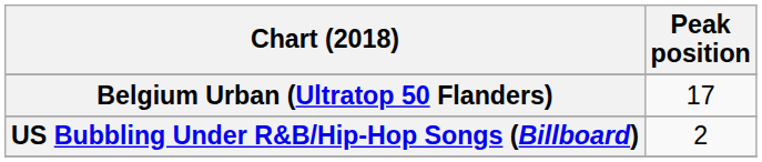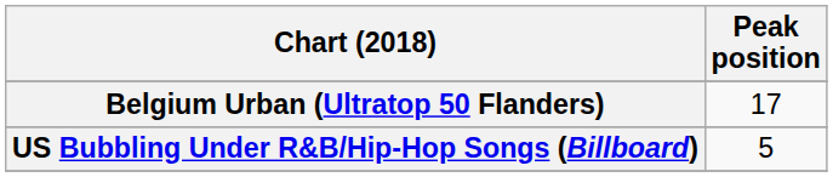US Bubbling Under R&B/Hip-Hop Songs (Billboard) | Peak position: 2 -> 5
